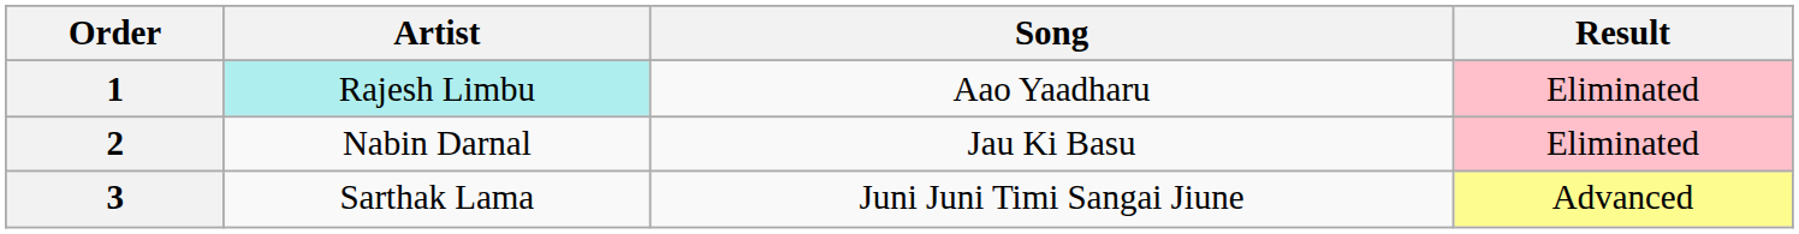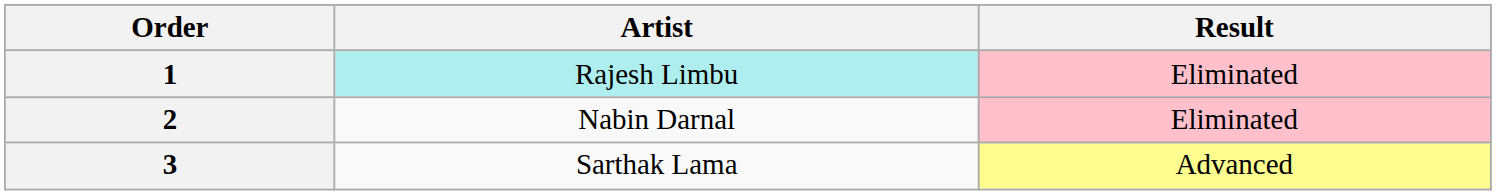- column: Song | Aao Yaadharu | Jau Ki Basu | Juni Juni Timi Sangai Jiune
